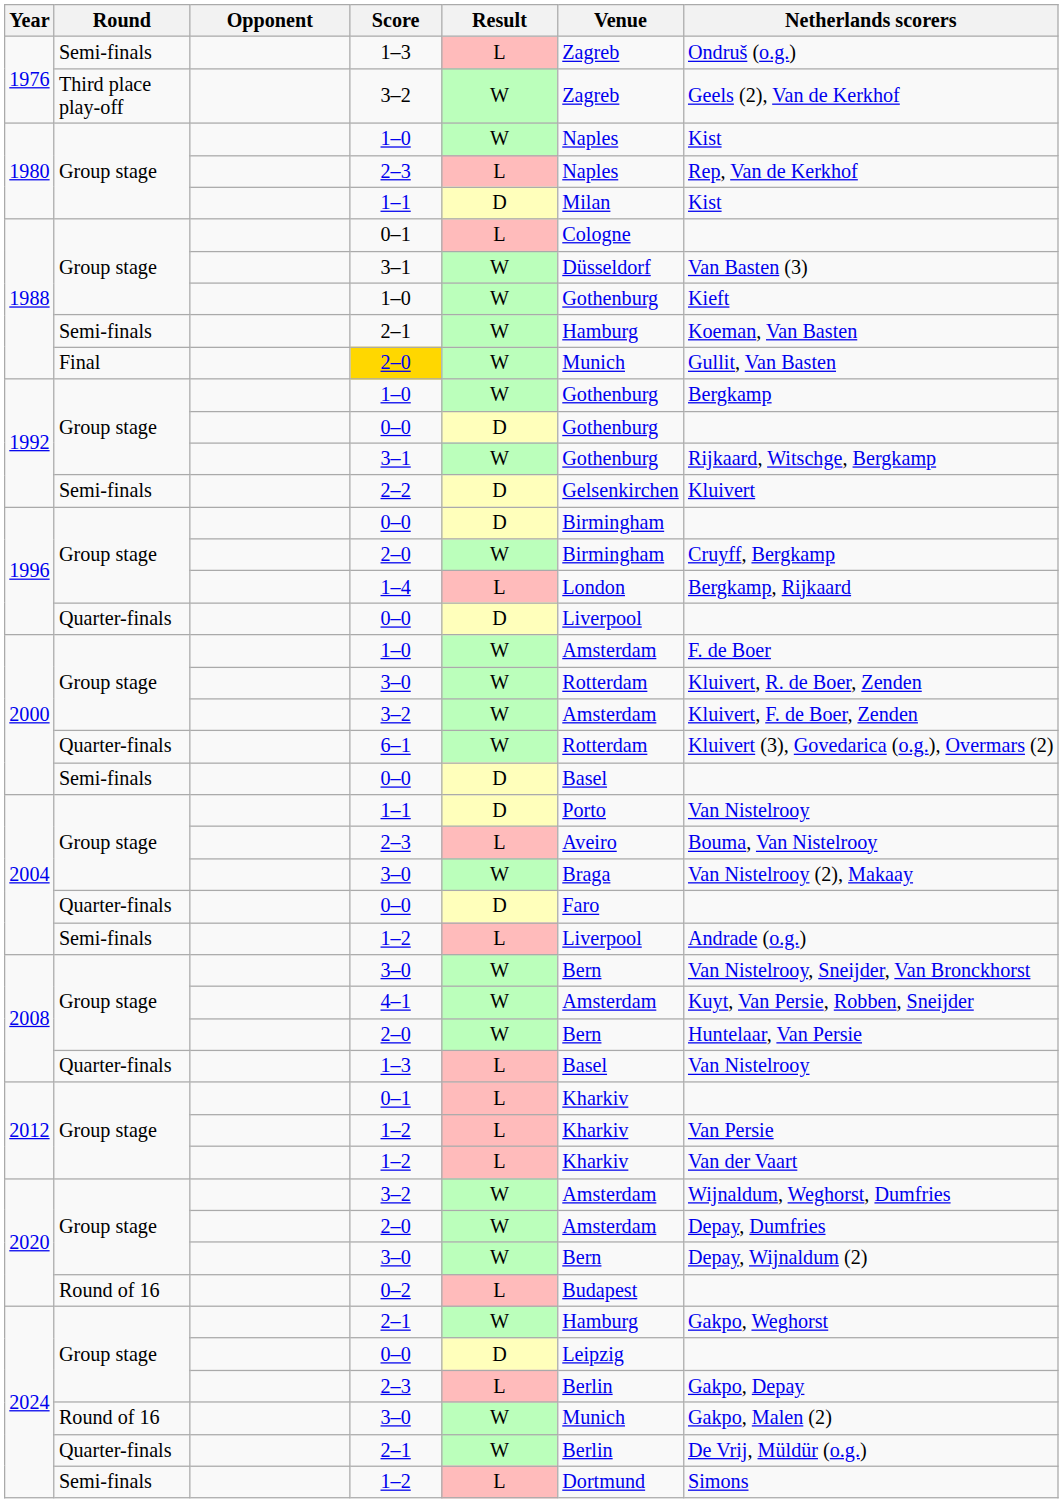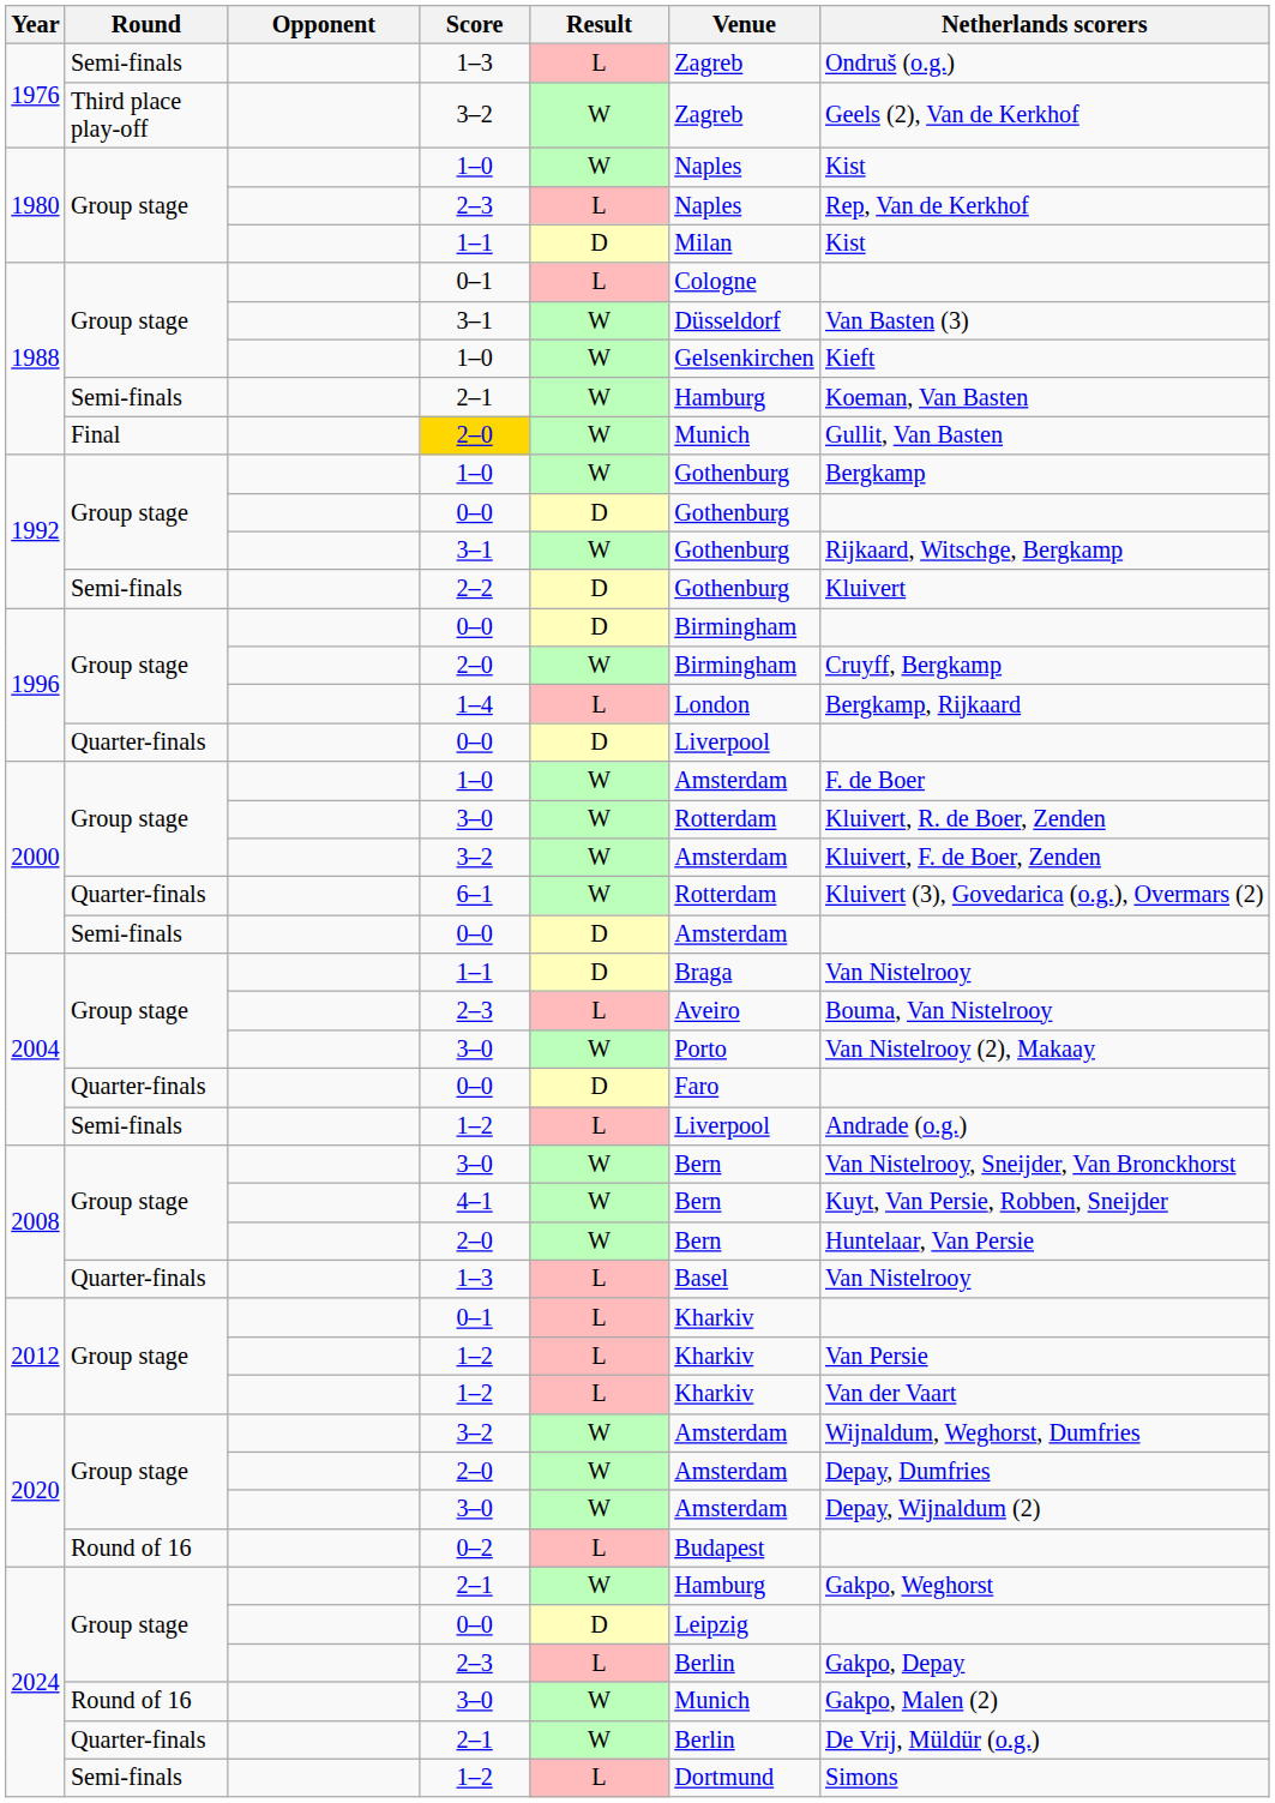1988 / 1–0 | Venue: Gothenburg -> Gelsenkirchen
2–2 | Venue: Gelsenkirchen -> Gothenburg
2000 / 0–0 | Venue: Basel -> Amsterdam
2004 / 1–1 | Venue: Porto -> Braga
2004 / 3–0 | Venue: Braga -> Porto
4–1 | Venue: Amsterdam -> Bern
2020 / 3–0 | Venue: Bern -> Amsterdam
